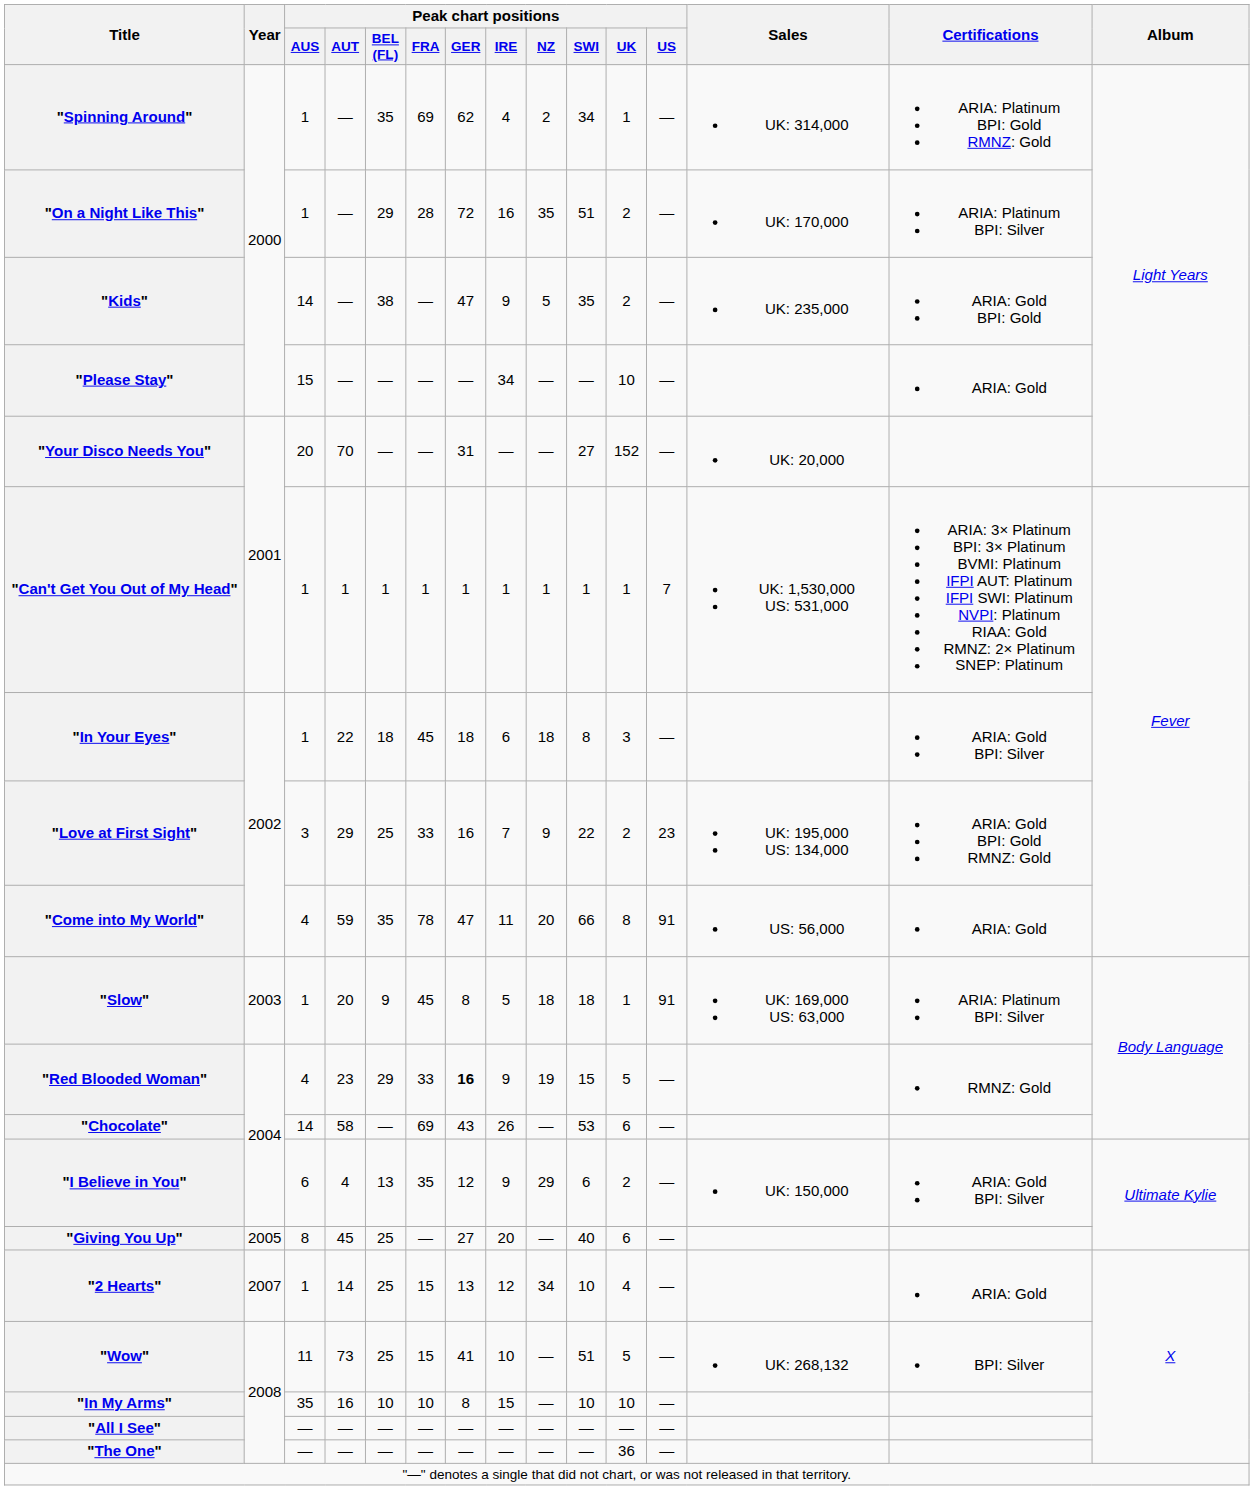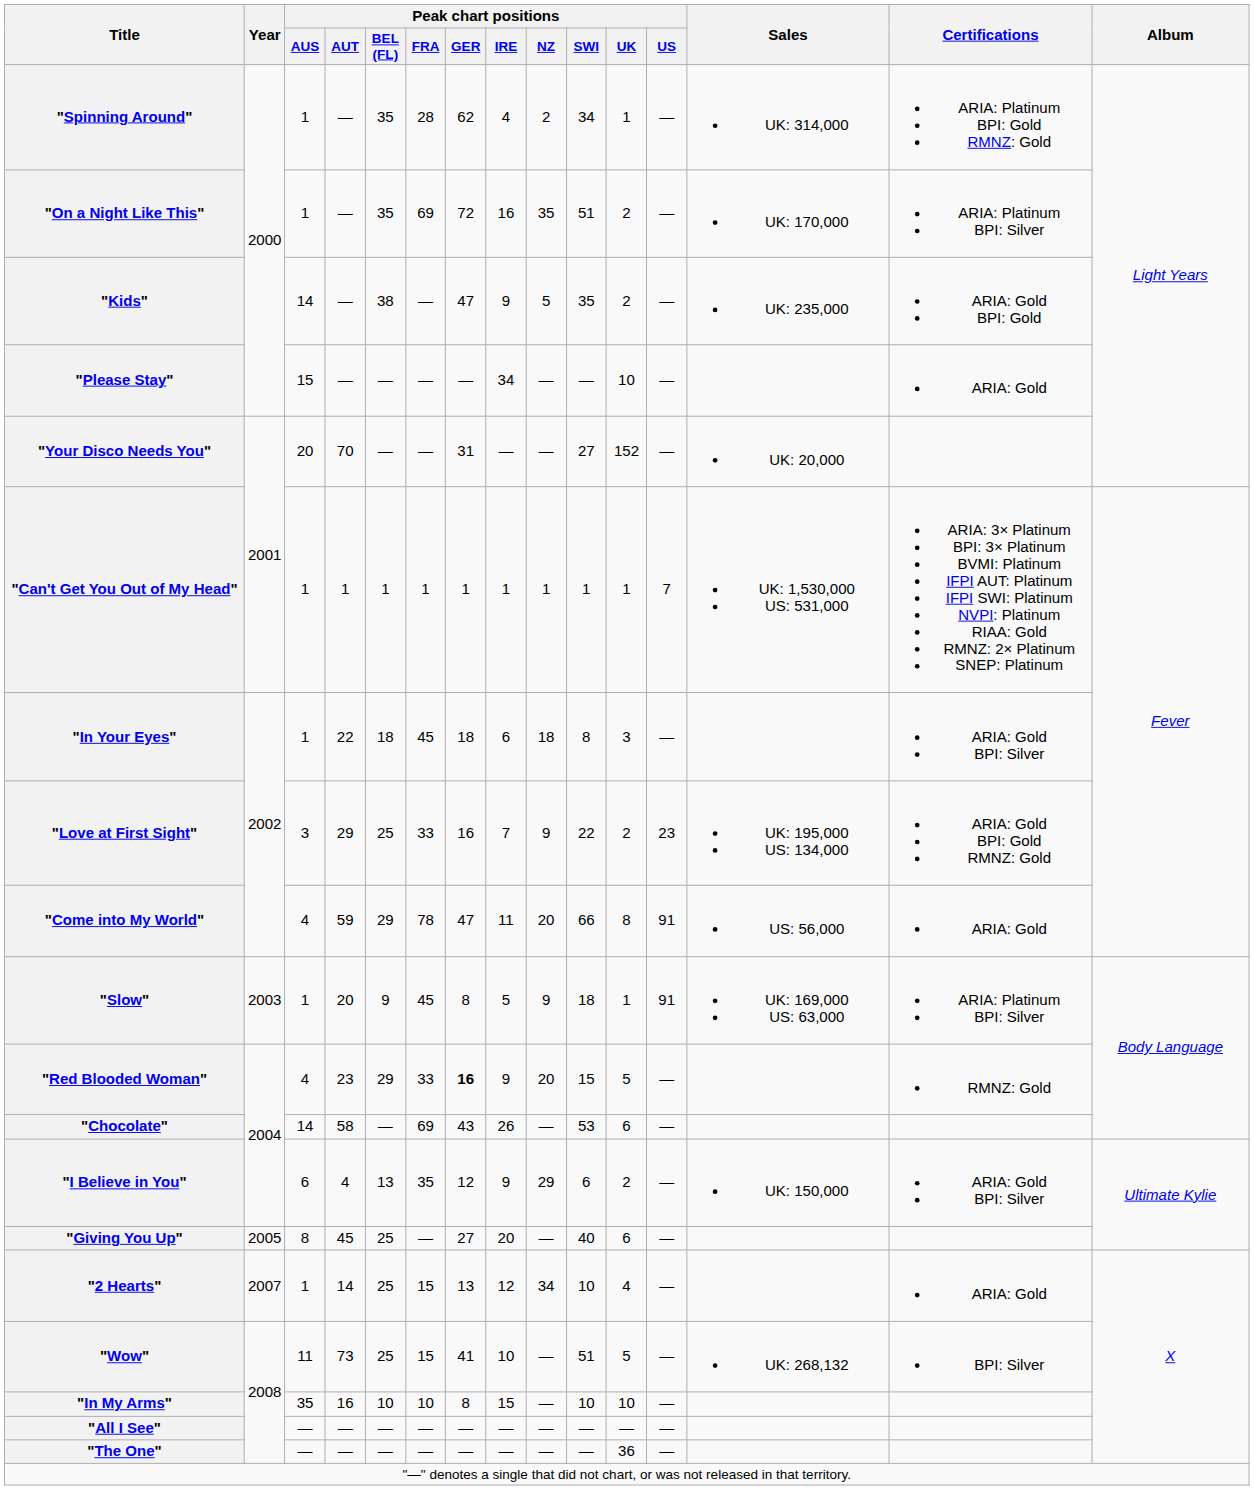"Spinning Around" | Peak chart positions / FRA: 69 -> 28
"On a Night Like This" | Peak chart positions / BEL (FL): 29 -> 35
"On a Night Like This" | Peak chart positions / FRA: 28 -> 69
"Come into My World" | Peak chart positions / BEL (FL): 35 -> 29
"Slow" | Peak chart positions / NZ: 18 -> 9
"Red Blooded Woman" | Peak chart positions / NZ: 19 -> 20
